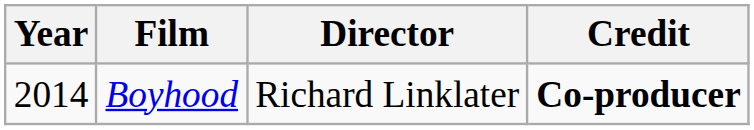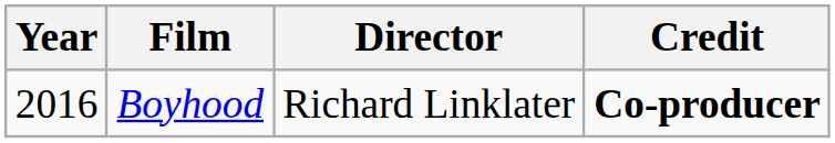Boyhood | Year: 2014 -> 2016
